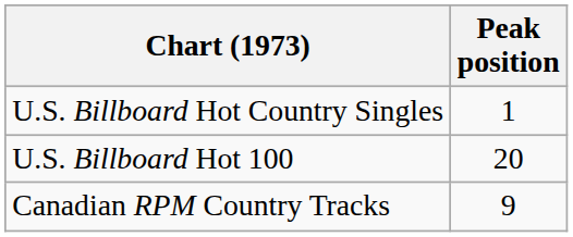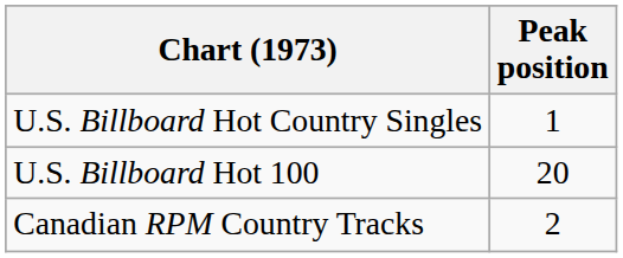Canadian RPM Country Tracks | Peak position: 9 -> 2
